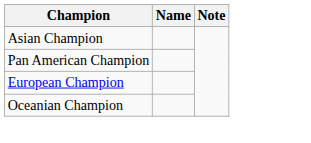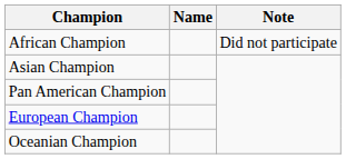+ row: African Champion | Did not participate
